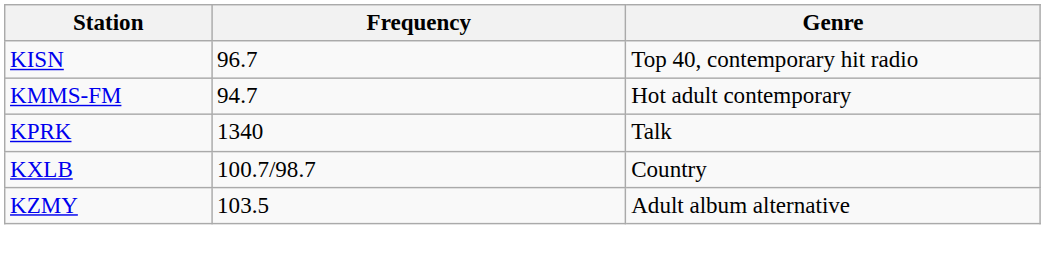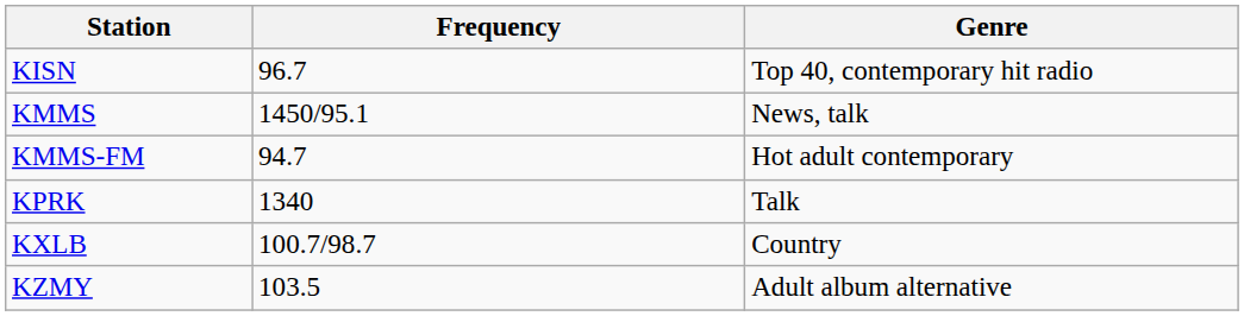+ row: KMMS | 1450/95.1 | News, talk
